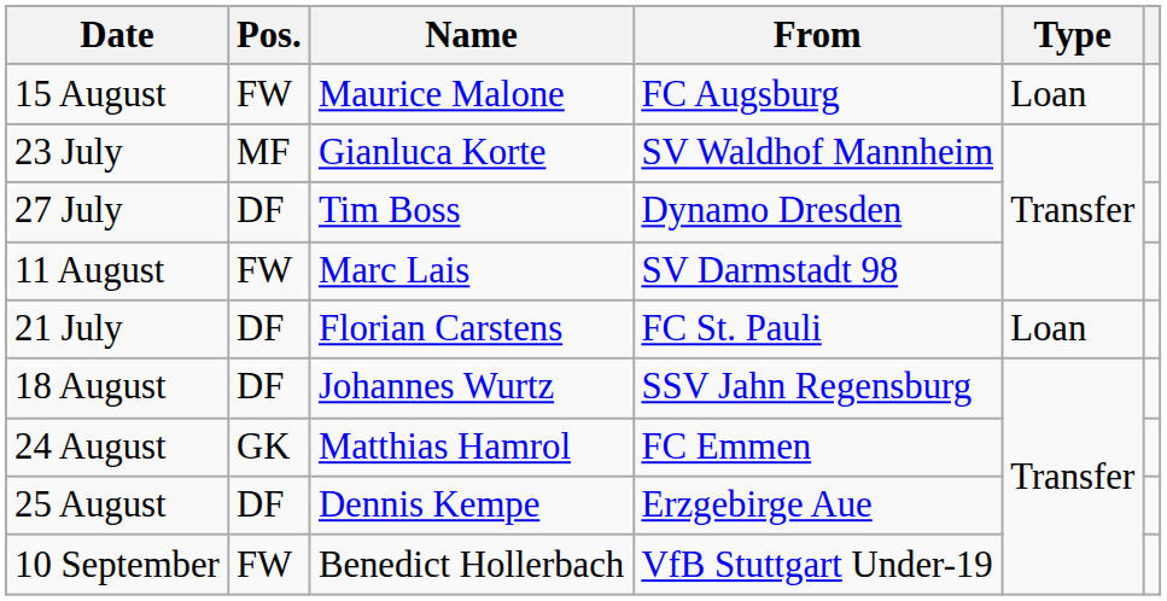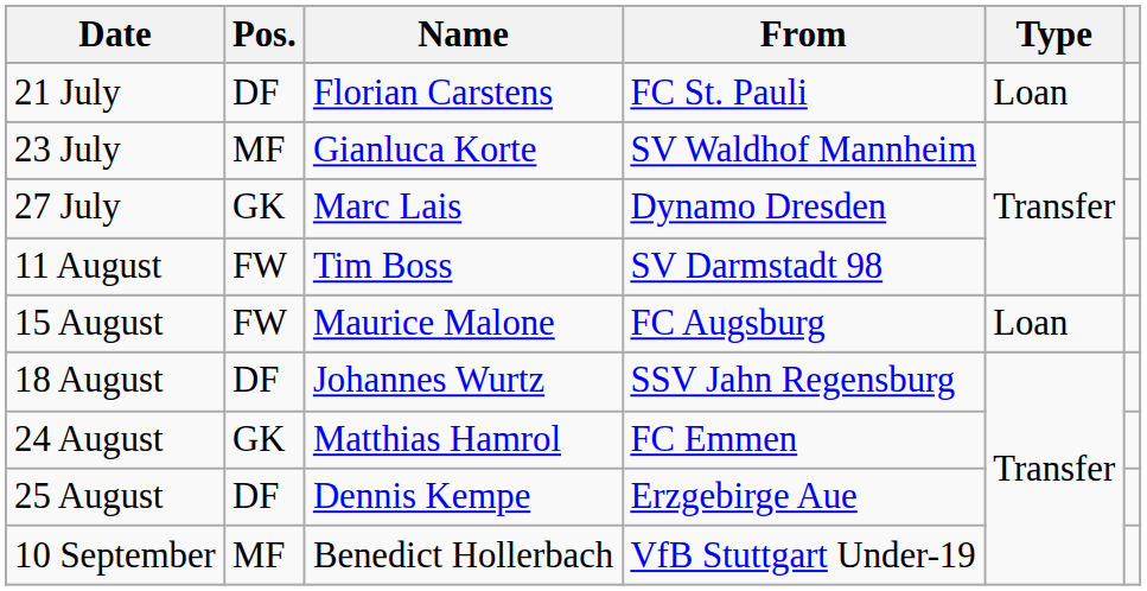rows swapped: 21 July <-> 15 August
27 July | Pos.: DF -> GK
27 July | Name: Tim Boss -> Marc Lais
11 August | Name: Marc Lais -> Tim Boss
10 September | Pos.: FW -> MF
